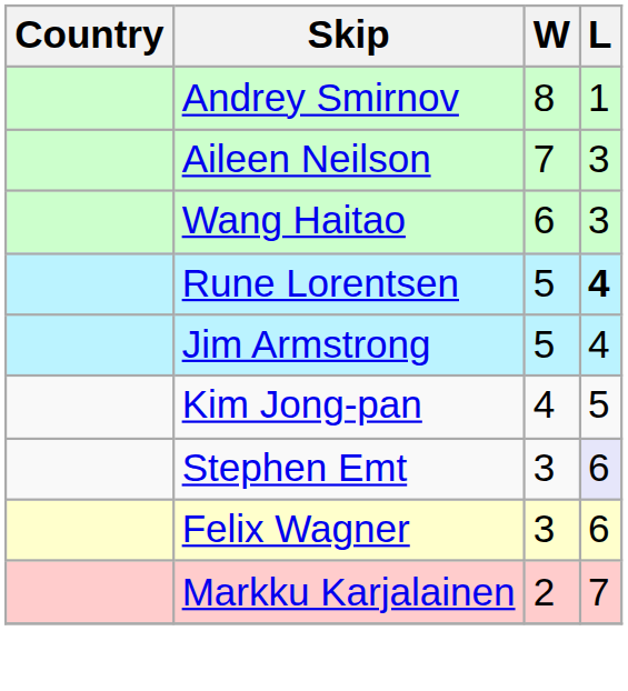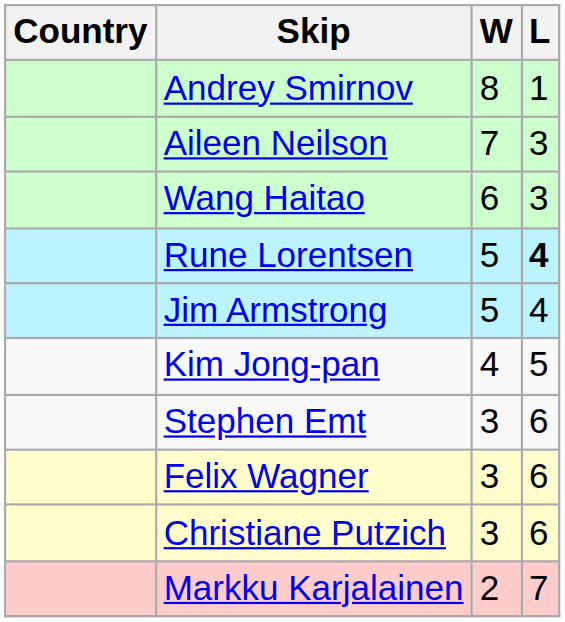Stephen Emt | L: lavender background -> no background
+ row: Christiane Putzich | 3 | 6
